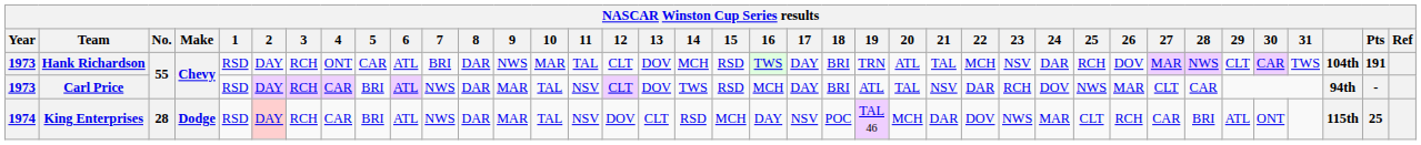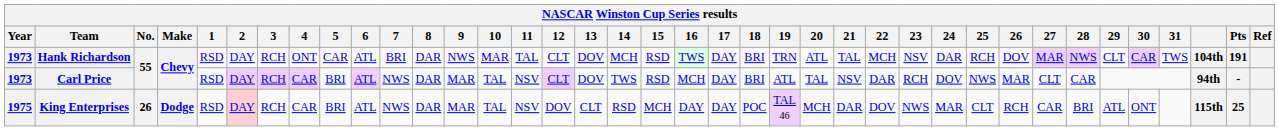King Enterprises | Year: 1974 -> 1975
King Enterprises | No.: 28 -> 26
King Enterprises | 17: NSV -> DAY
